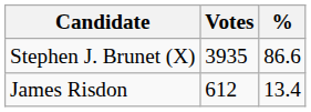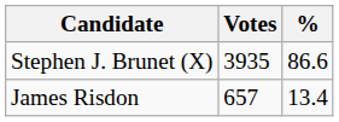James Risdon | Votes: 612 -> 657
